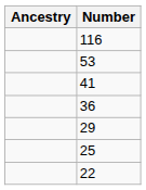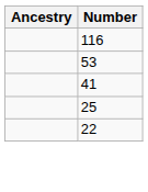- row: 36
- row: 29
